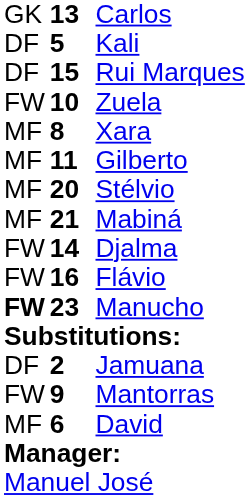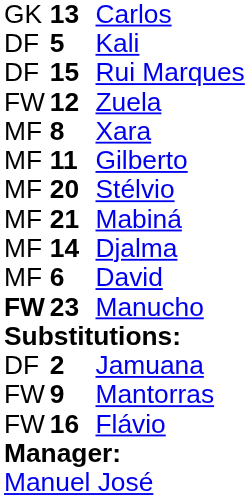Zuela | column 2: 10 -> 12
Djalma | column 1: FW -> MF
rows swapped: Flávio <-> David
